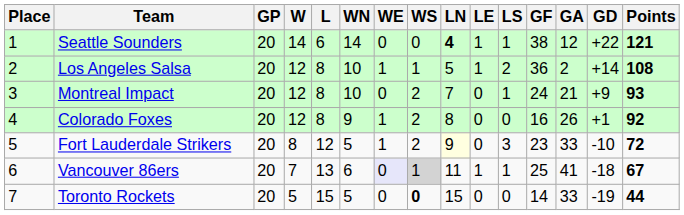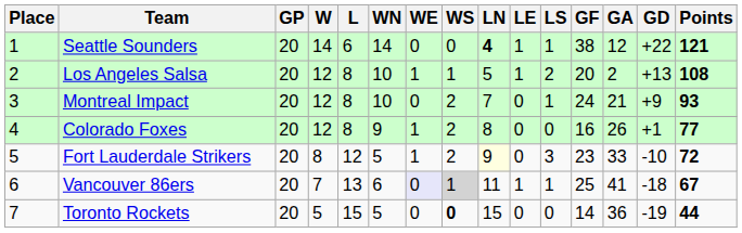Los Angeles Salsa | GF: 36 -> 20
Los Angeles Salsa | GD: +14 -> +13
Colorado Foxes | Points: 92 -> 77
Toronto Rockets | GA: 33 -> 36
